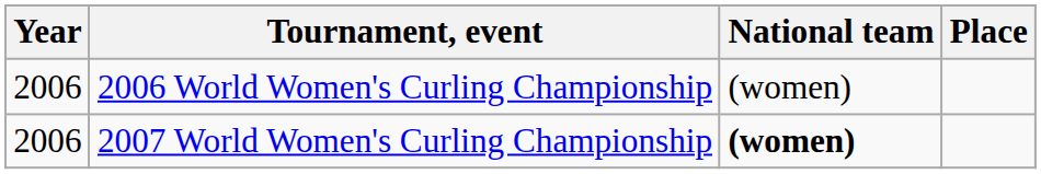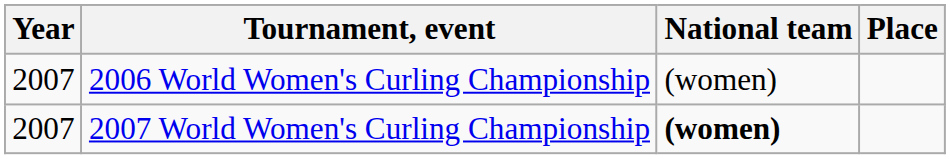2006 World Women's Curling Championship | Year: 2006 -> 2007
2007 World Women's Curling Championship | Year: 2006 -> 2007
